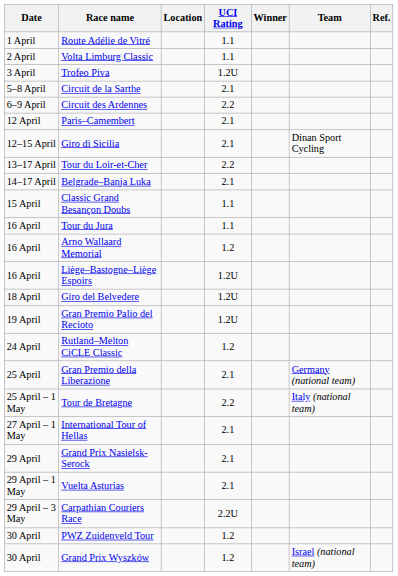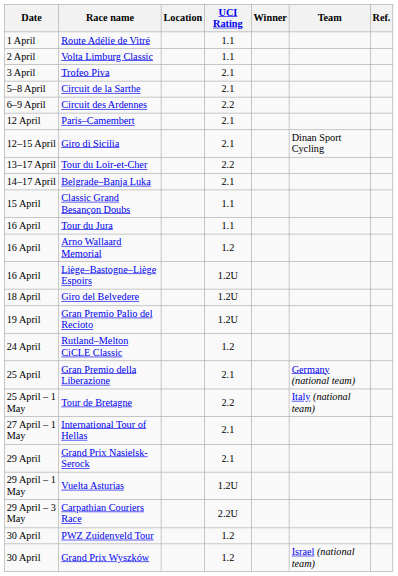Trofeo Piva | UCI Rating: 1.2U -> 2.1
Vuelta Asturias | UCI Rating: 2.1 -> 1.2U
